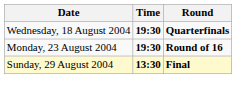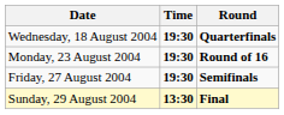+ row: Friday, 27 August 2004 | 19:30 | Semifinals
